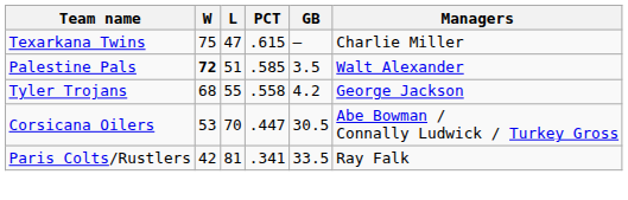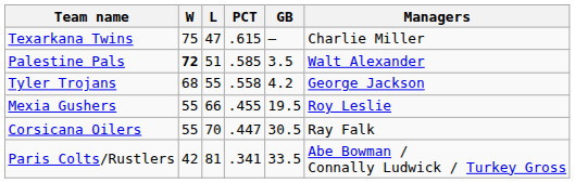+ row: Mexia Gushers | 55 | 66 | .455 | 19.5 | Roy Leslie
Corsicana Oilers | W: 53 -> 55
Corsicana Oilers | Managers: Abe Bowman / Connally Ludwick / Turkey Gross -> Ray Falk
Paris Colts/Rustlers | Managers: Ray Falk -> Abe Bowman / Connally Ludwick / Turkey Gross
